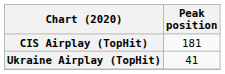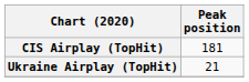Ukraine Airplay (TopHit) | Peak position: 41 -> 21
